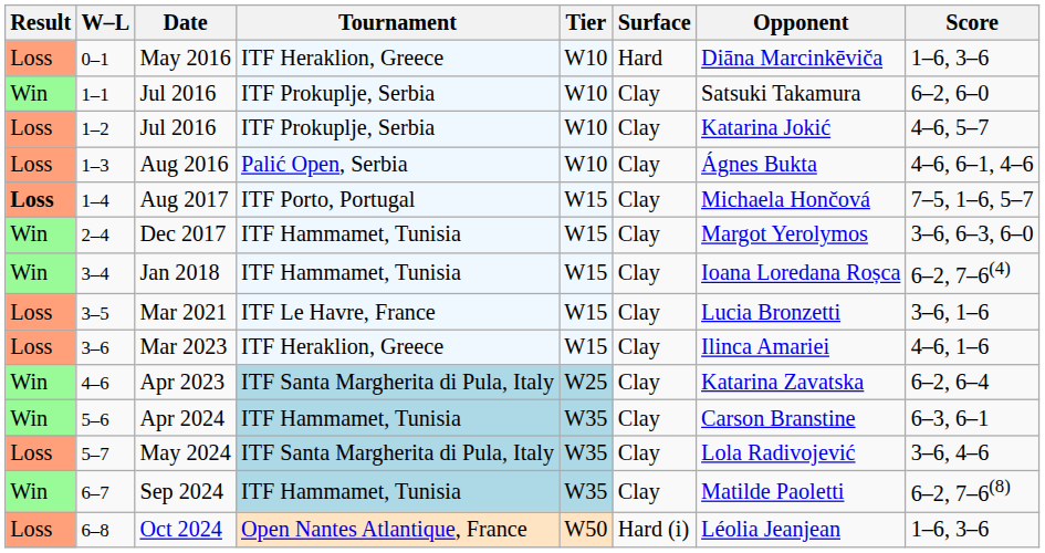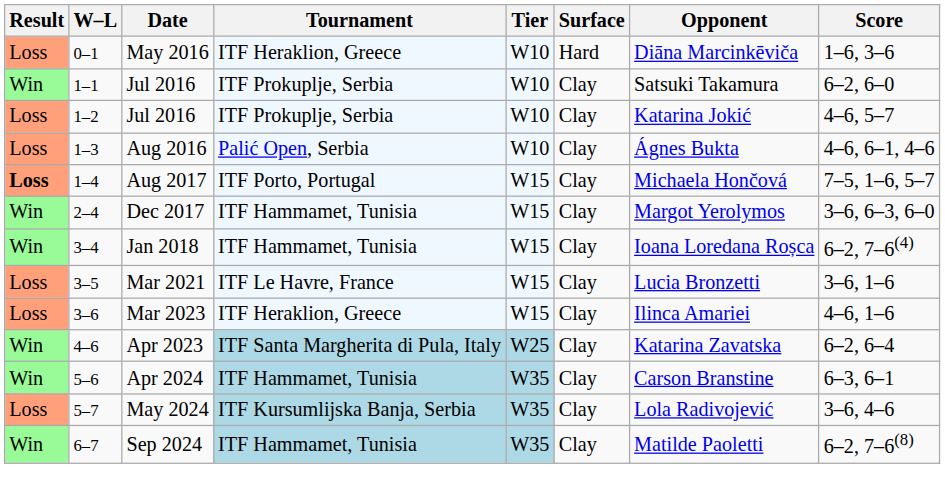May 2024 | Tournament: ITF Santa Margherita di Pula, Italy -> ITF Kursumlijska Banja, Serbia
- row: Loss | 6–8 | Oct 2024 | Open Nantes Atlantique, France | W50 | Hard (i) | Léolia Jeanjean | 1–6, 3–6
